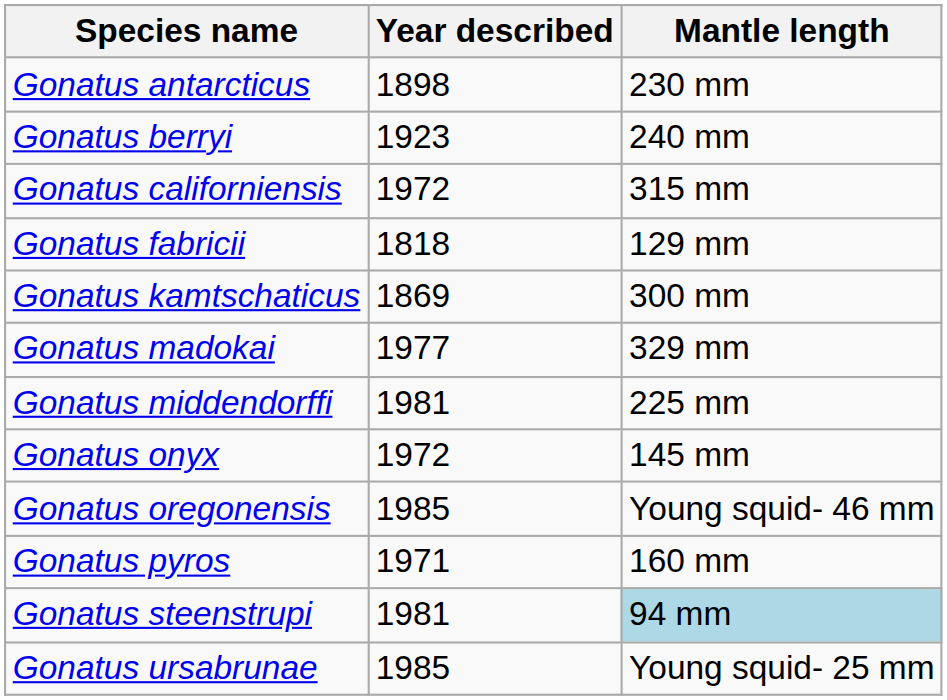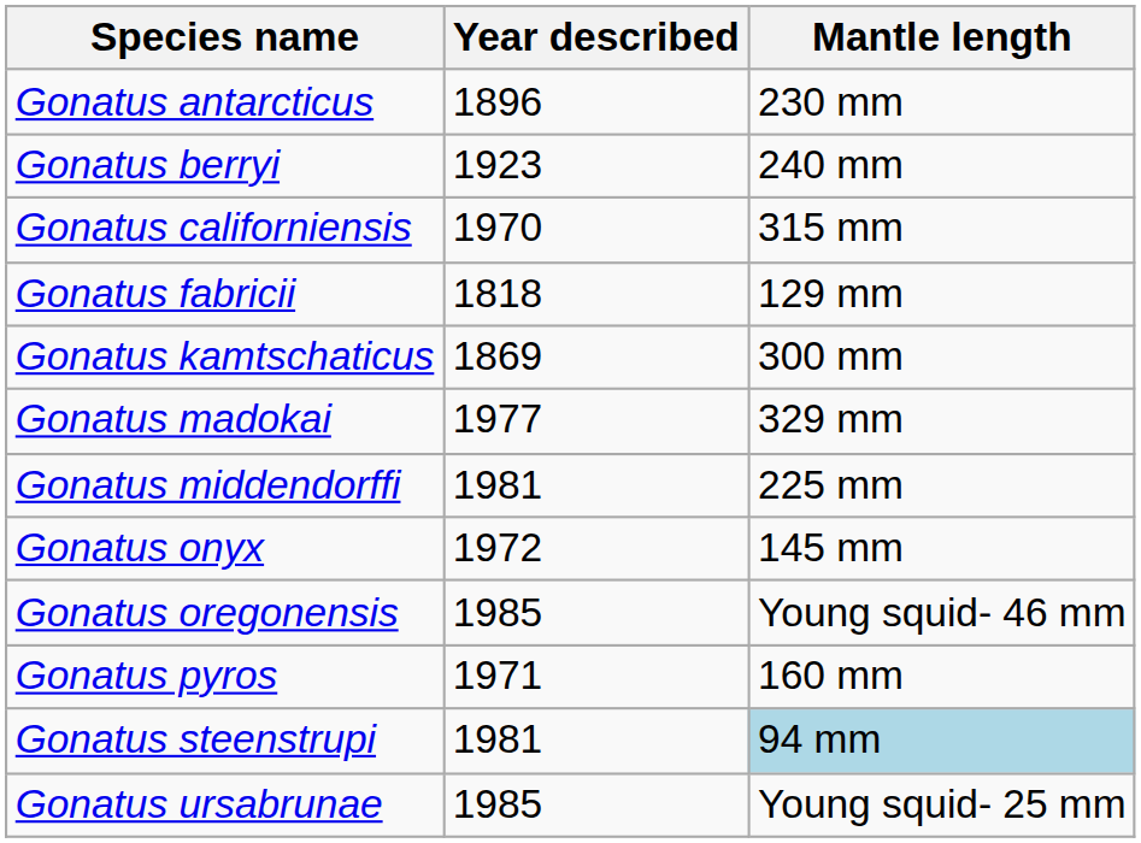Gonatus antarcticus | Year described: 1898 -> 1896
Gonatus californiensis | Year described: 1972 -> 1970
